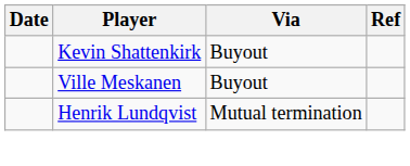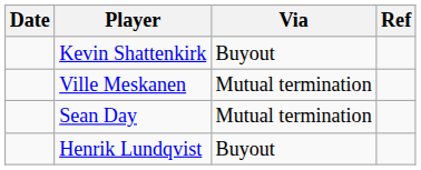Ville Meskanen | Via: Buyout -> Mutual termination
+ row: Sean Day | Mutual termination
Henrik Lundqvist | Via: Mutual termination -> Buyout
